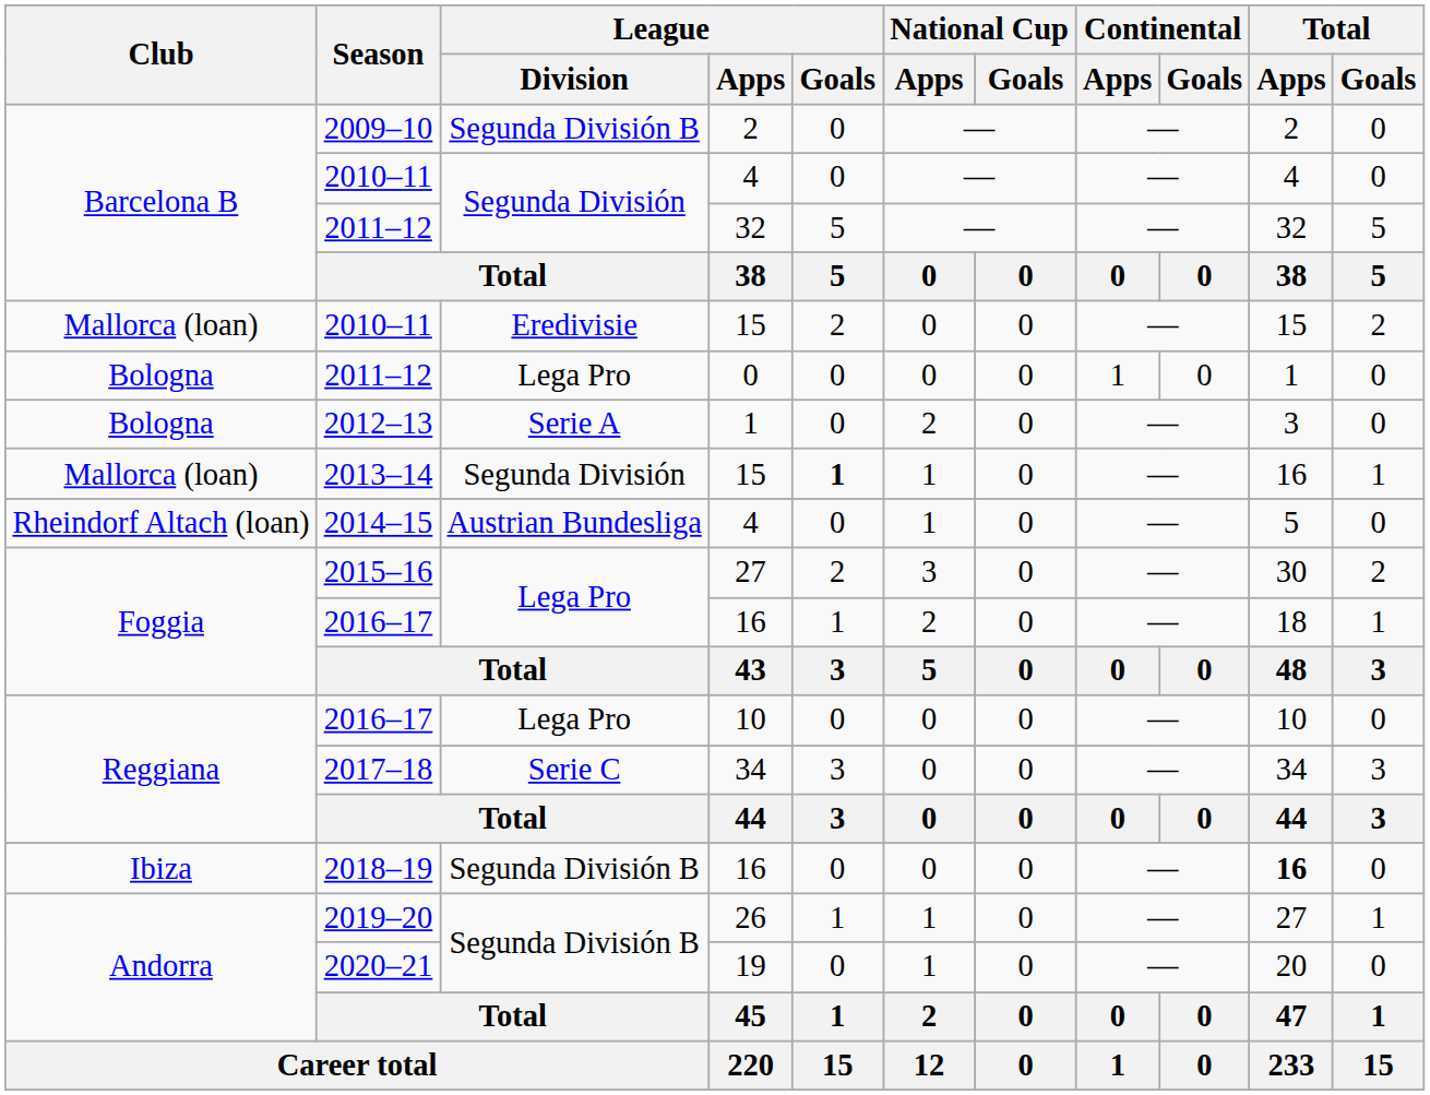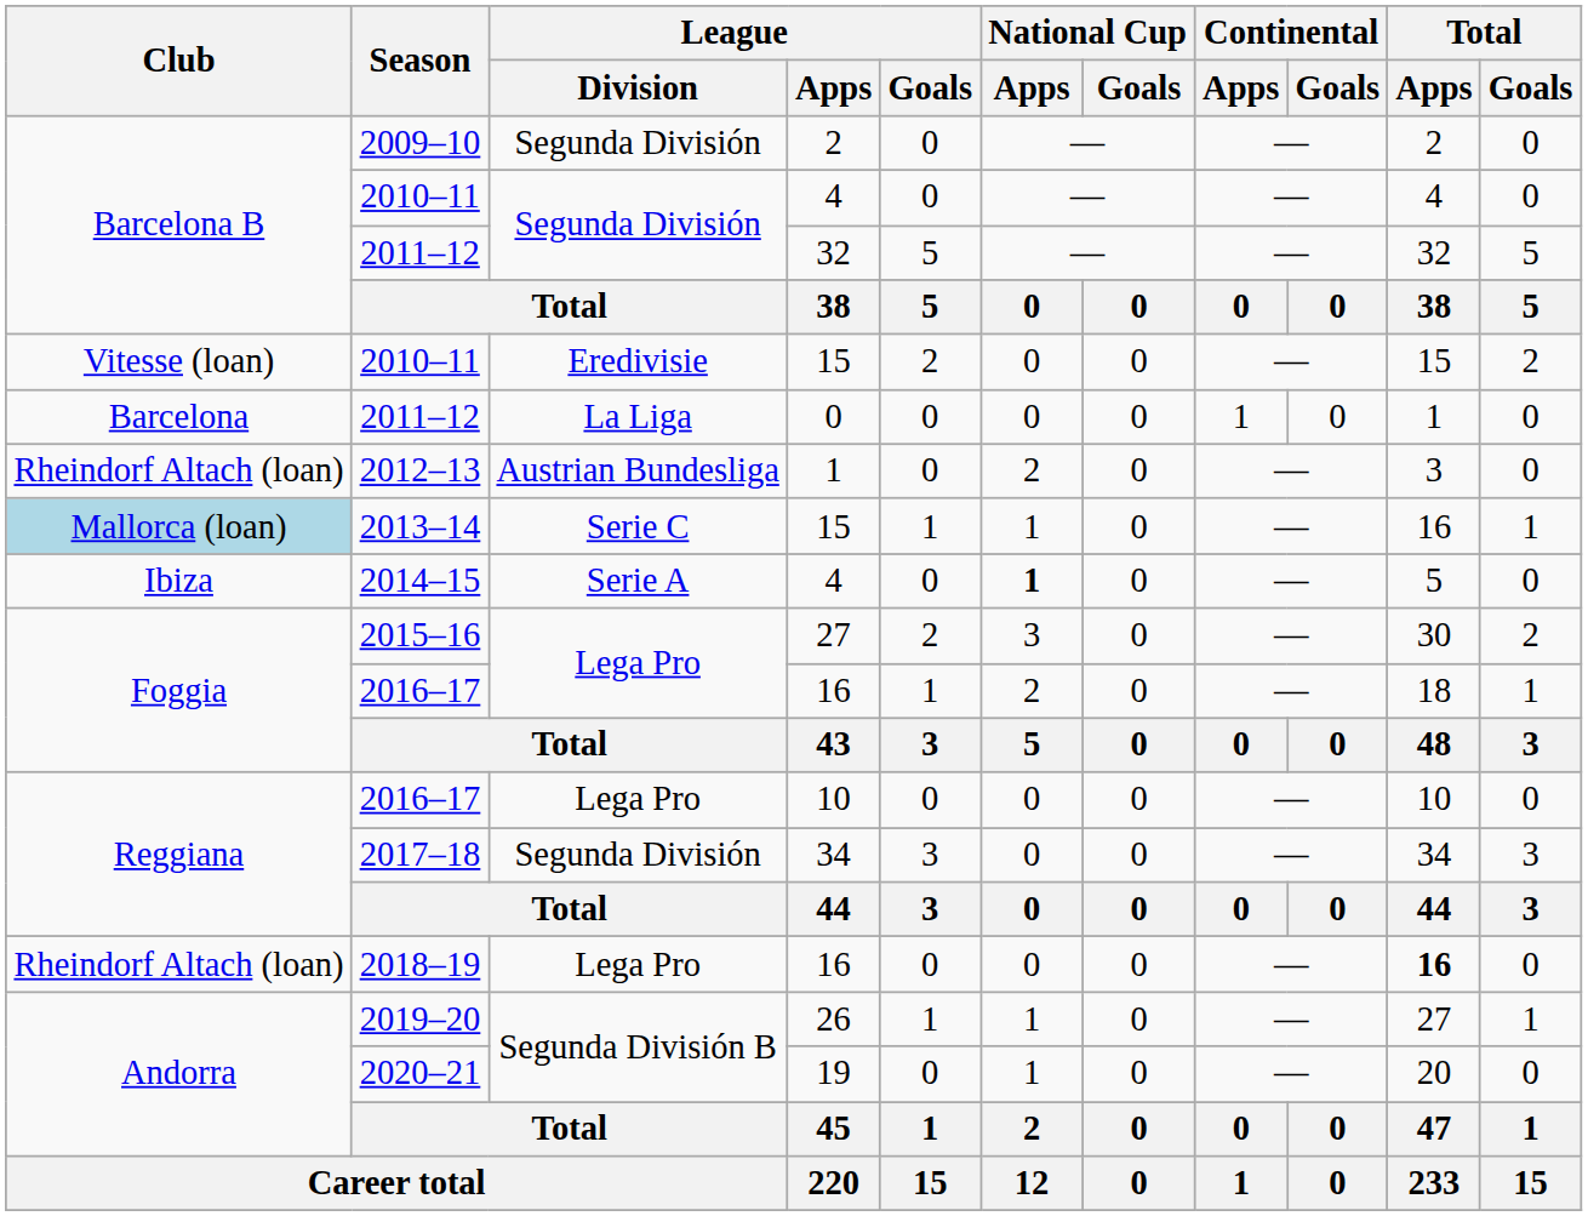2009–10 | League / Division: Segunda División B -> Segunda División
2010–11 / 15 | Club: Mallorca (loan) -> Vitesse (loan)
2011–12 / 0 | Club: Bologna -> Barcelona
2011–12 / 0 | League / Division: Lega Pro -> La Liga
2012–13 | Club: Bologna -> Rheindorf Altach (loan)
2012–13 | League / Division: Serie A -> Austrian Bundesliga
2013–14 | Club: no background -> lightblue background
2013–14 | League / Division: Segunda División -> Serie C
2013–14 | League / Goals: bold -> normal
2014–15 | Club: Rheindorf Altach (loan) -> Ibiza
2014–15 | League / Division: Austrian Bundesliga -> Serie A
2014–15 | National Cup / Apps: normal -> bold
2017–18 | League / Division: Serie C -> Segunda División
2018–19 | Club: Ibiza -> Rheindorf Altach (loan)
2018–19 | League / Division: Segunda División B -> Lega Pro
